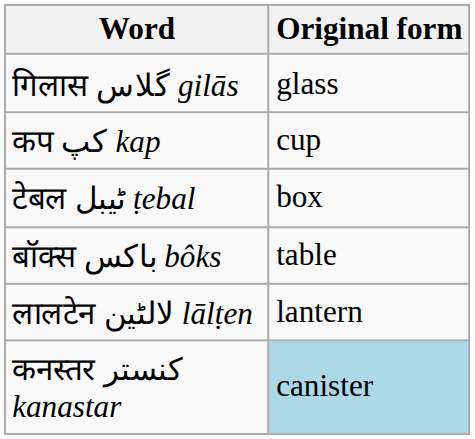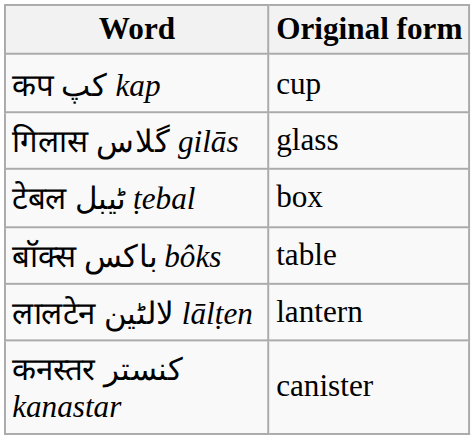rows swapped: कप کپ kap <-> गिलास گلاس gilās
कनस्तर کنستر kanastar | Original form: lightblue background -> no background
